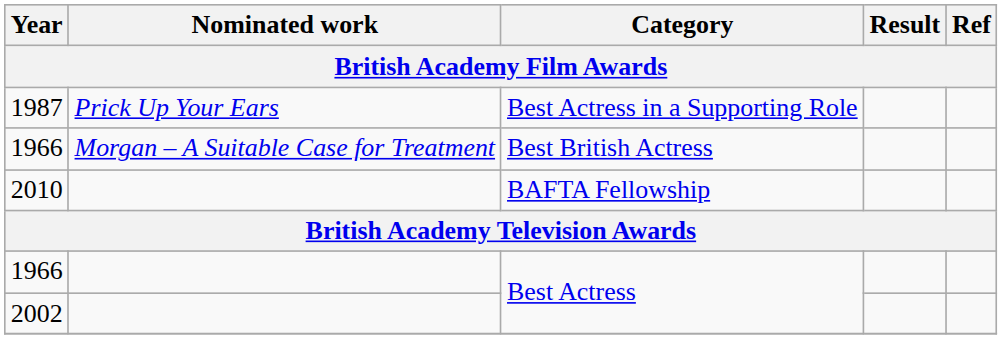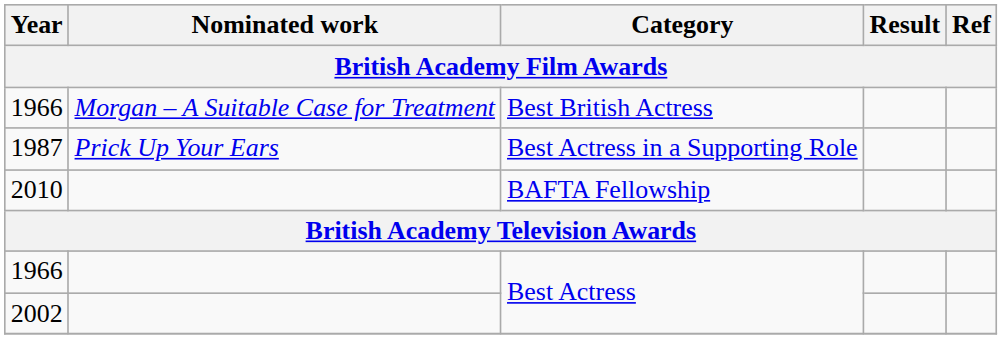rows swapped: 1966 / Best British Actress <-> 1987
